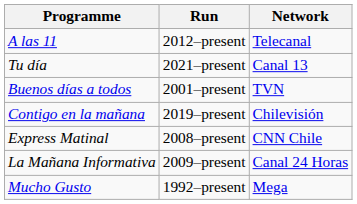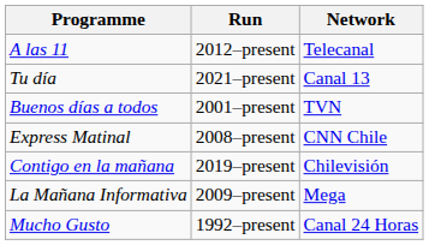rows swapped: Express Matinal <-> Contigo en la mañana
La Mañana Informativa | Network: Canal 24 Horas -> Mega
Mucho Gusto | Network: Mega -> Canal 24 Horas
